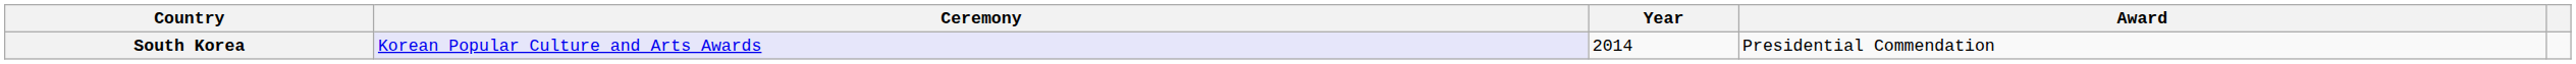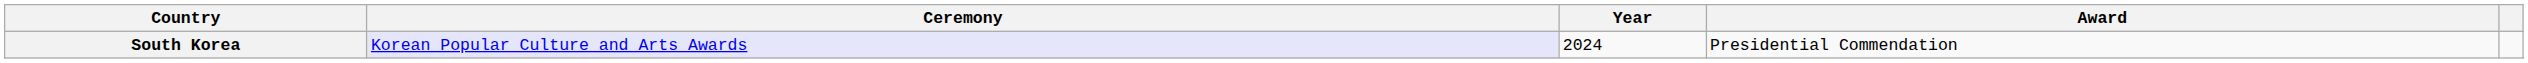South Korea | Year: 2014 -> 2024
